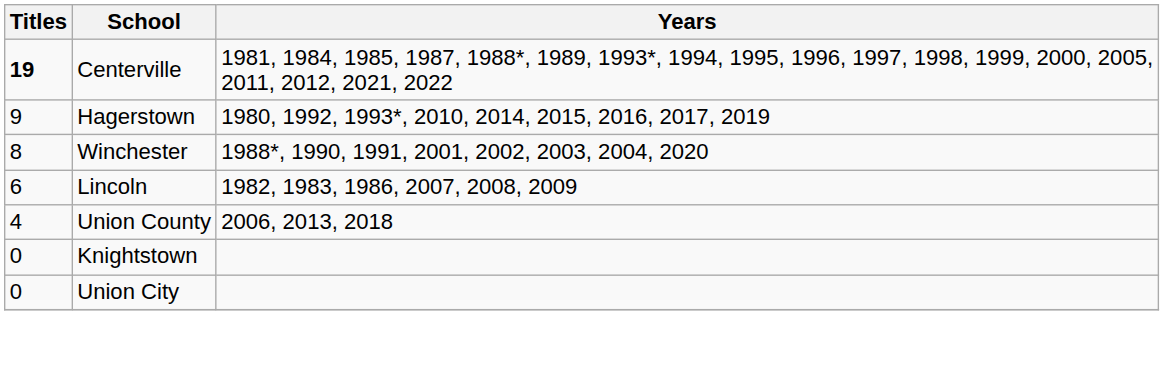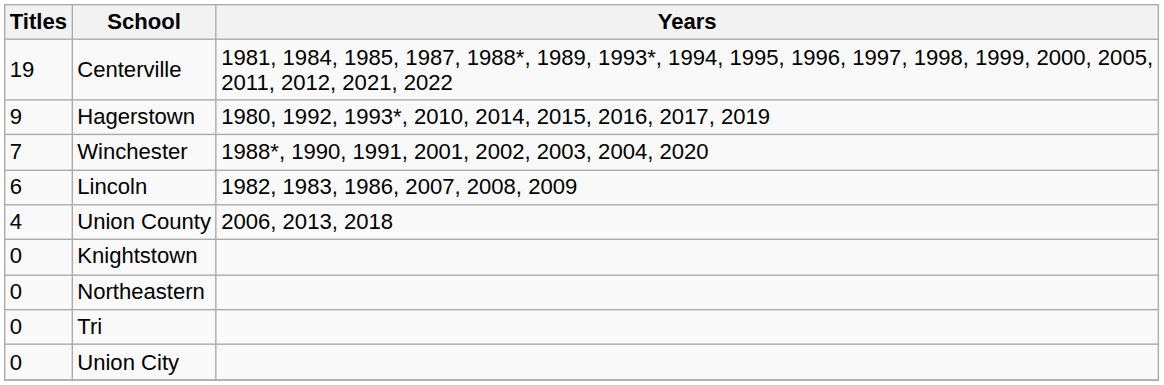Centerville | Titles: bold -> normal
Winchester | Titles: 8 -> 7
+ row: 0 | Northeastern
+ row: 0 | Tri
